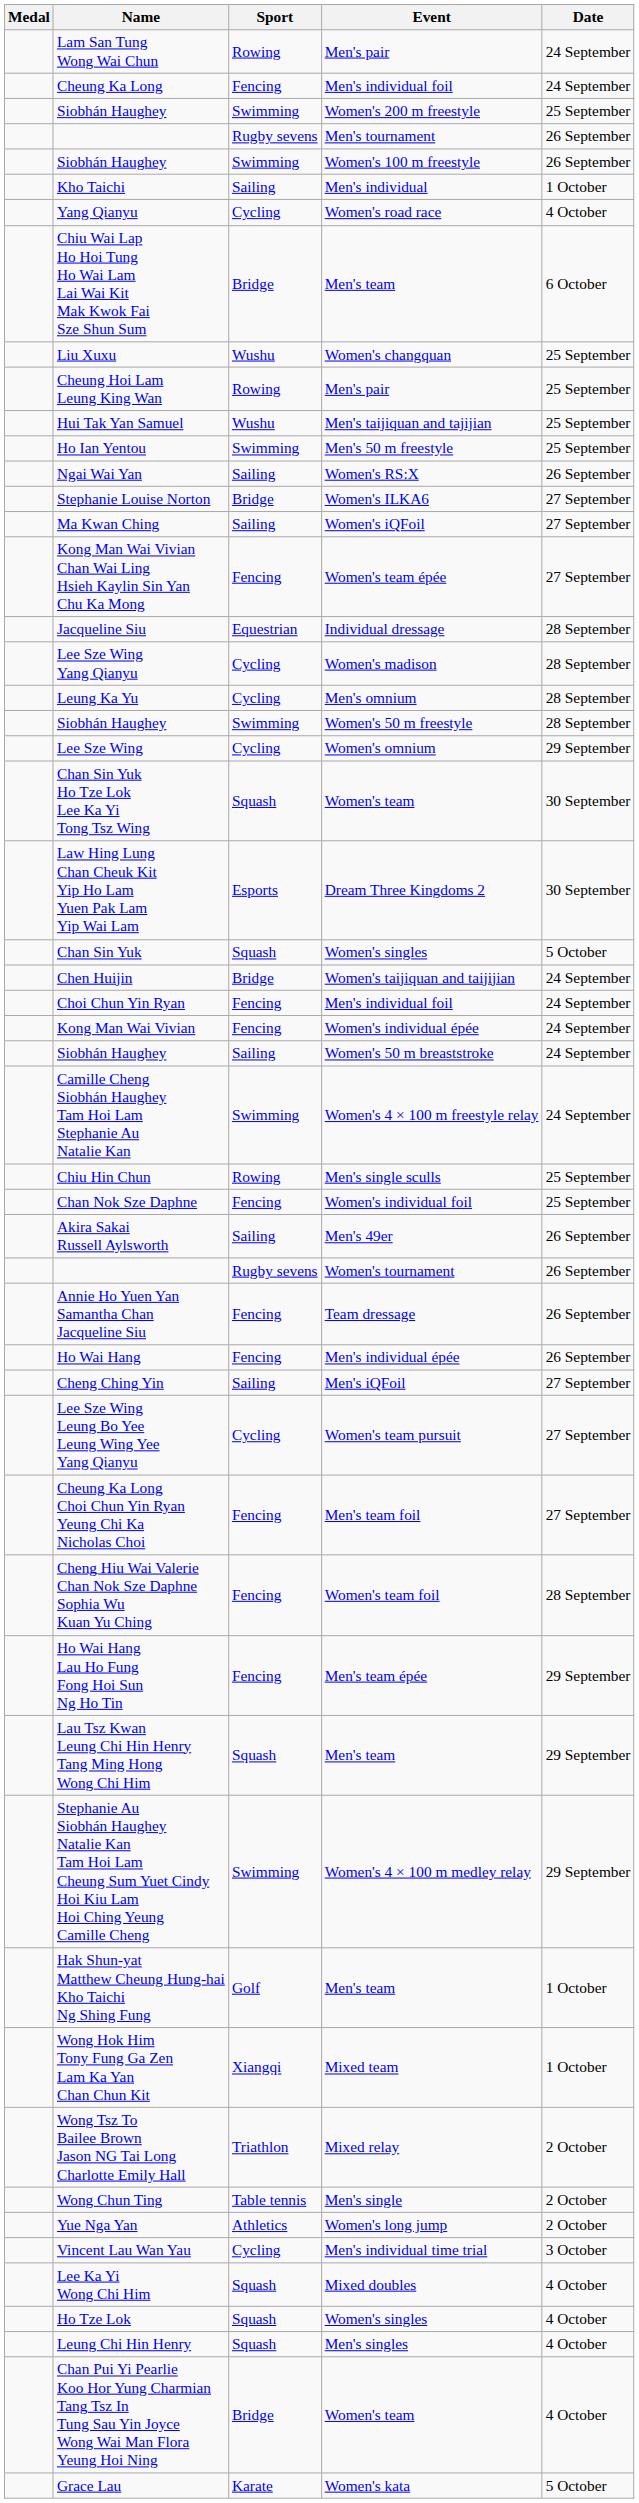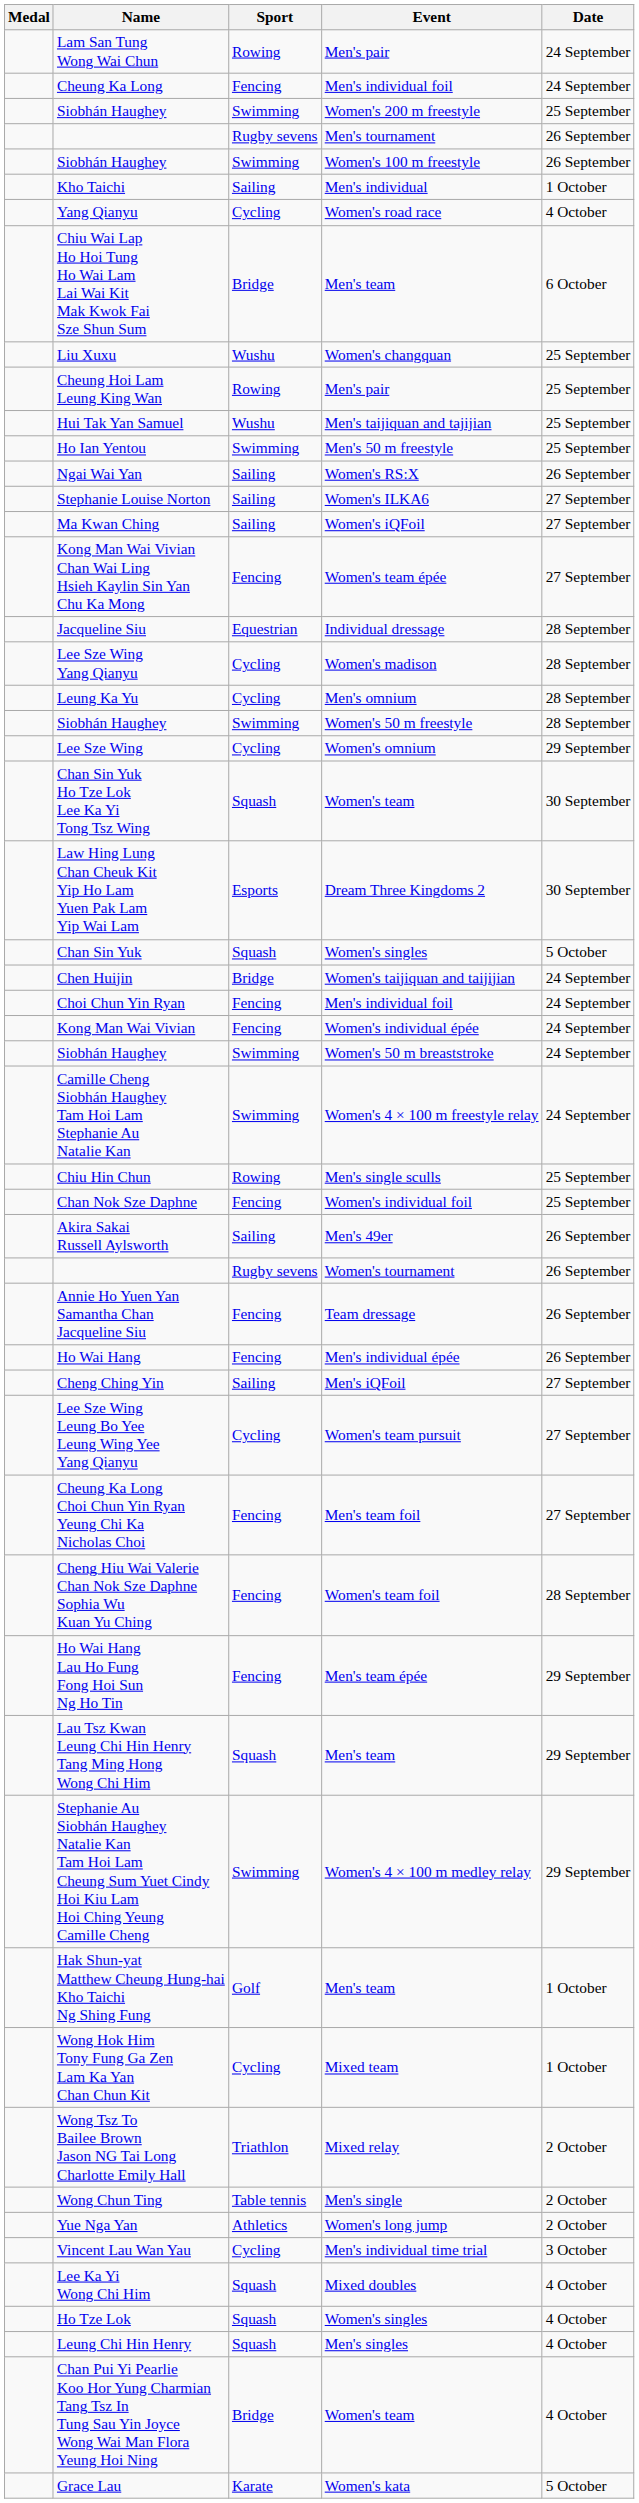Stephanie Louise Norton | Sport: Bridge -> Sailing
Siobhán Haughey / Women's 50 m breaststroke | Sport: Sailing -> Swimming
Wong Hok Him Tony Fung Ga Zen Lam Ka Yan Chan Chun Kit | Sport: Xiangqi -> Cycling
